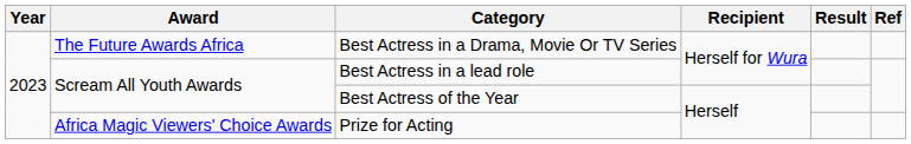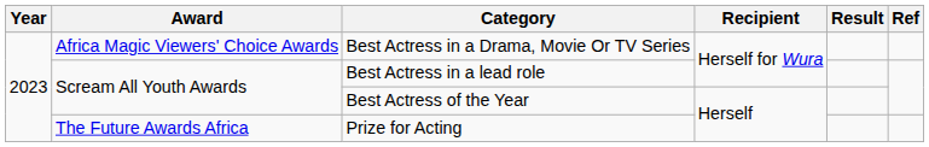Best Actress in a Drama, Movie Or TV Series | Award: The Future Awards Africa -> Africa Magic Viewers' Choice Awards
Prize for Acting | Award: Africa Magic Viewers' Choice Awards -> The Future Awards Africa
